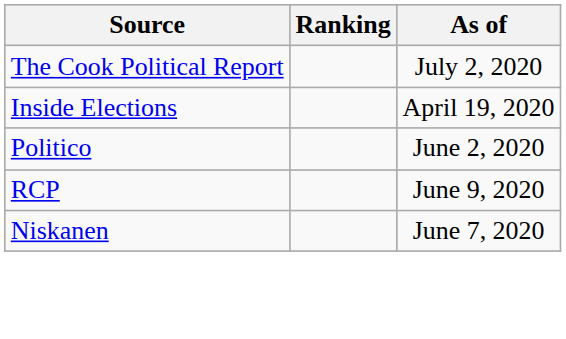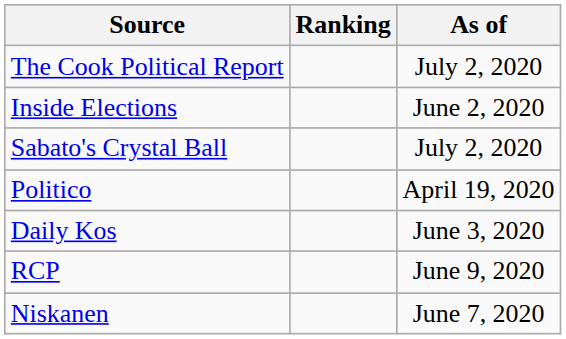Inside Elections | As of: April 19, 2020 -> June 2, 2020
+ row: Sabato's Crystal Ball | July 2, 2020
Politico | As of: June 2, 2020 -> April 19, 2020
+ row: Daily Kos | June 3, 2020
